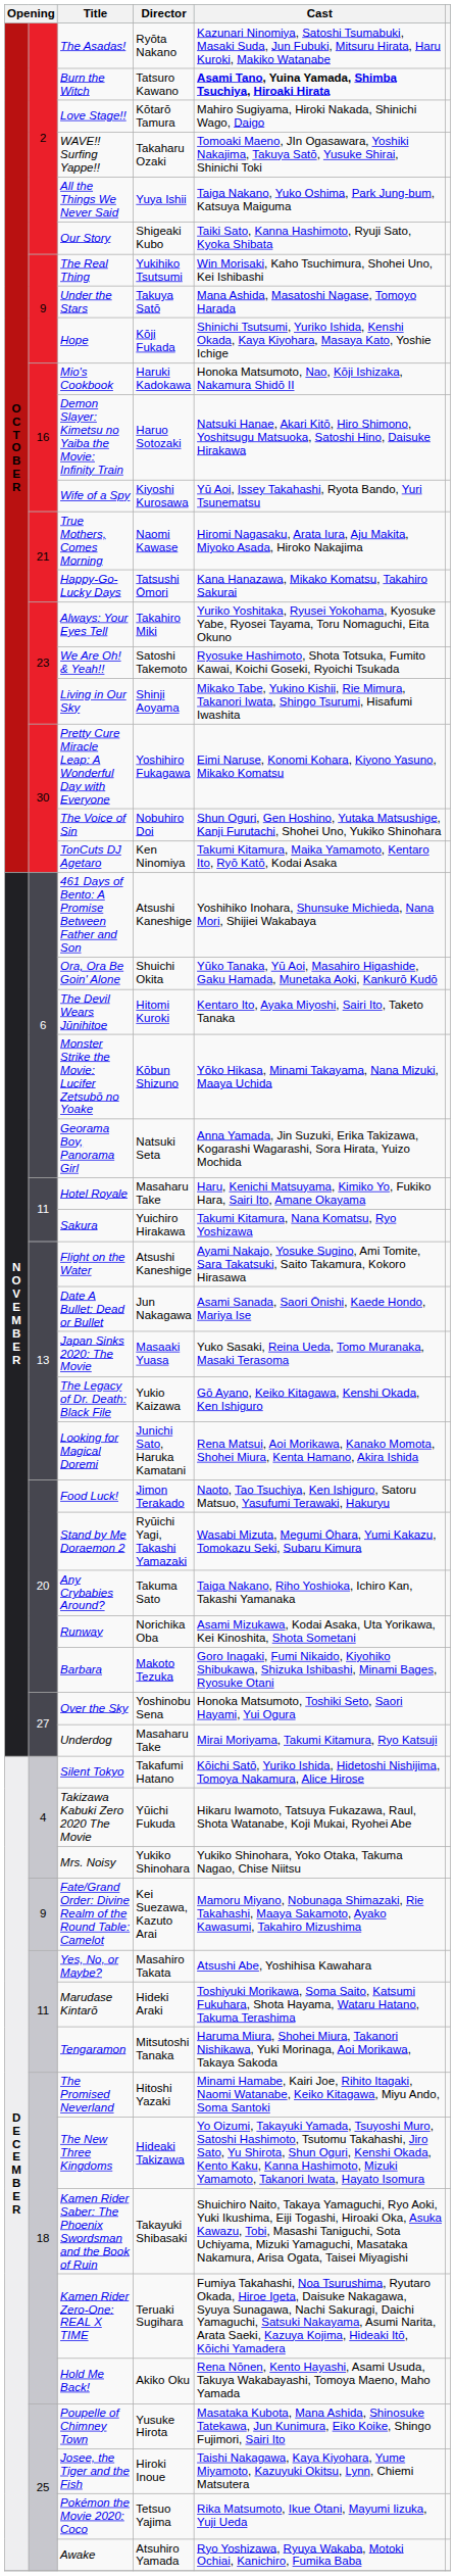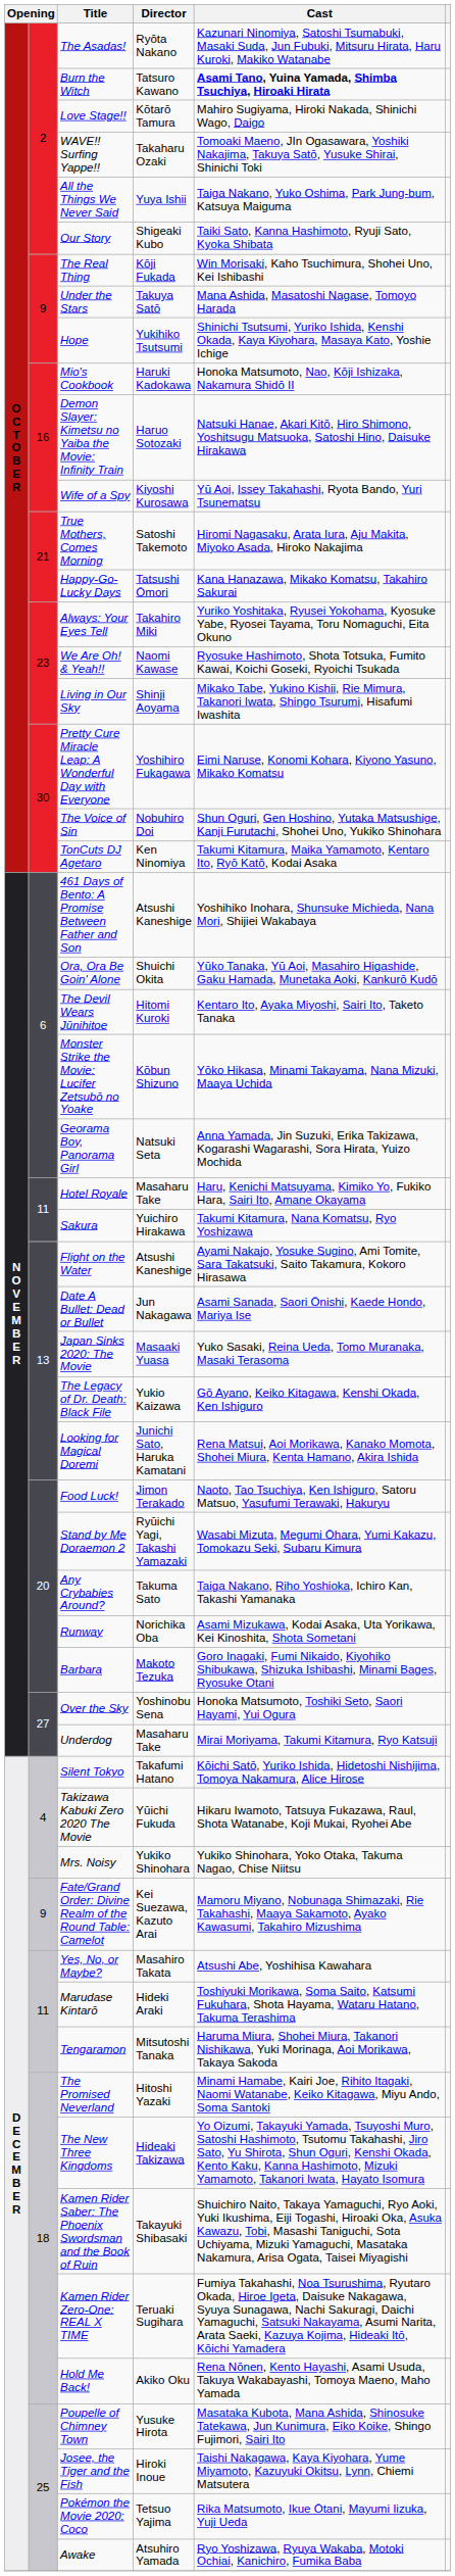The Real Thing | Director: Yukihiko Tsutsumi -> Kōji Fukada
Hope | Director: Kōji Fukada -> Yukihiko Tsutsumi
True Mothers, Comes Morning | Director: Naomi Kawase -> Satoshi Takemoto
We Are Oh! & Yeah!! | Director: Satoshi Takemoto -> Naomi Kawase
